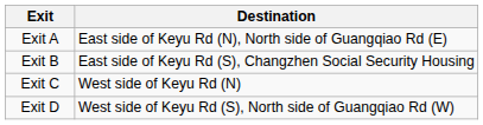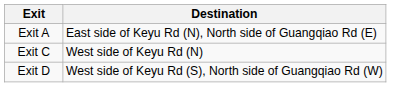- row: Exit B | East side of Keyu Rd (S), Changzhen Social Security Housing
